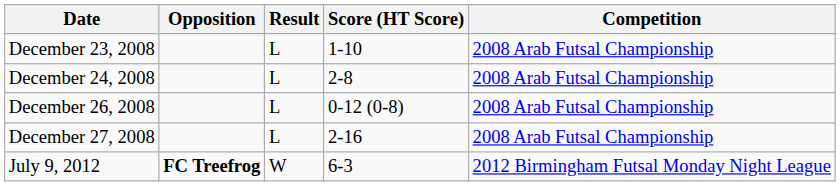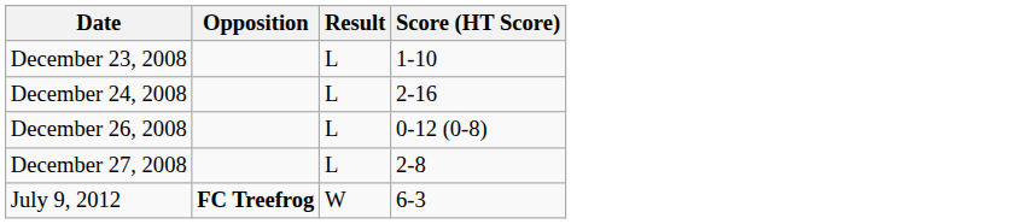- column: Competition | 2008 Arab Futsal Championship | 2008 Arab Futsal Championship | 2008 Arab Futsal Championship | 2008 Arab Futsal Championship | 2012 Birmingham Futsal Monday Night League
December 24, 2008 | Score (HT Score): 2-8 -> 2-16
December 27, 2008 | Score (HT Score): 2-16 -> 2-8
